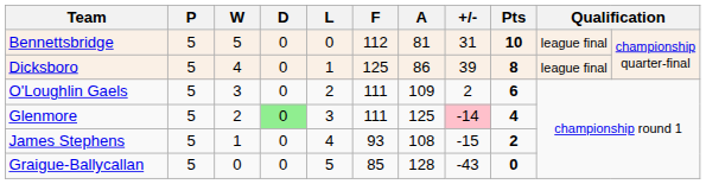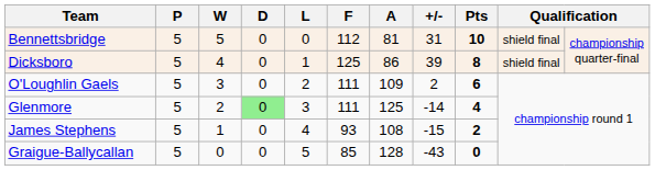Bennettsbridge | column 10: league final -> shield final
Dicksboro | column 10: league final -> shield final
Glenmore | +/-: pink background -> no background
